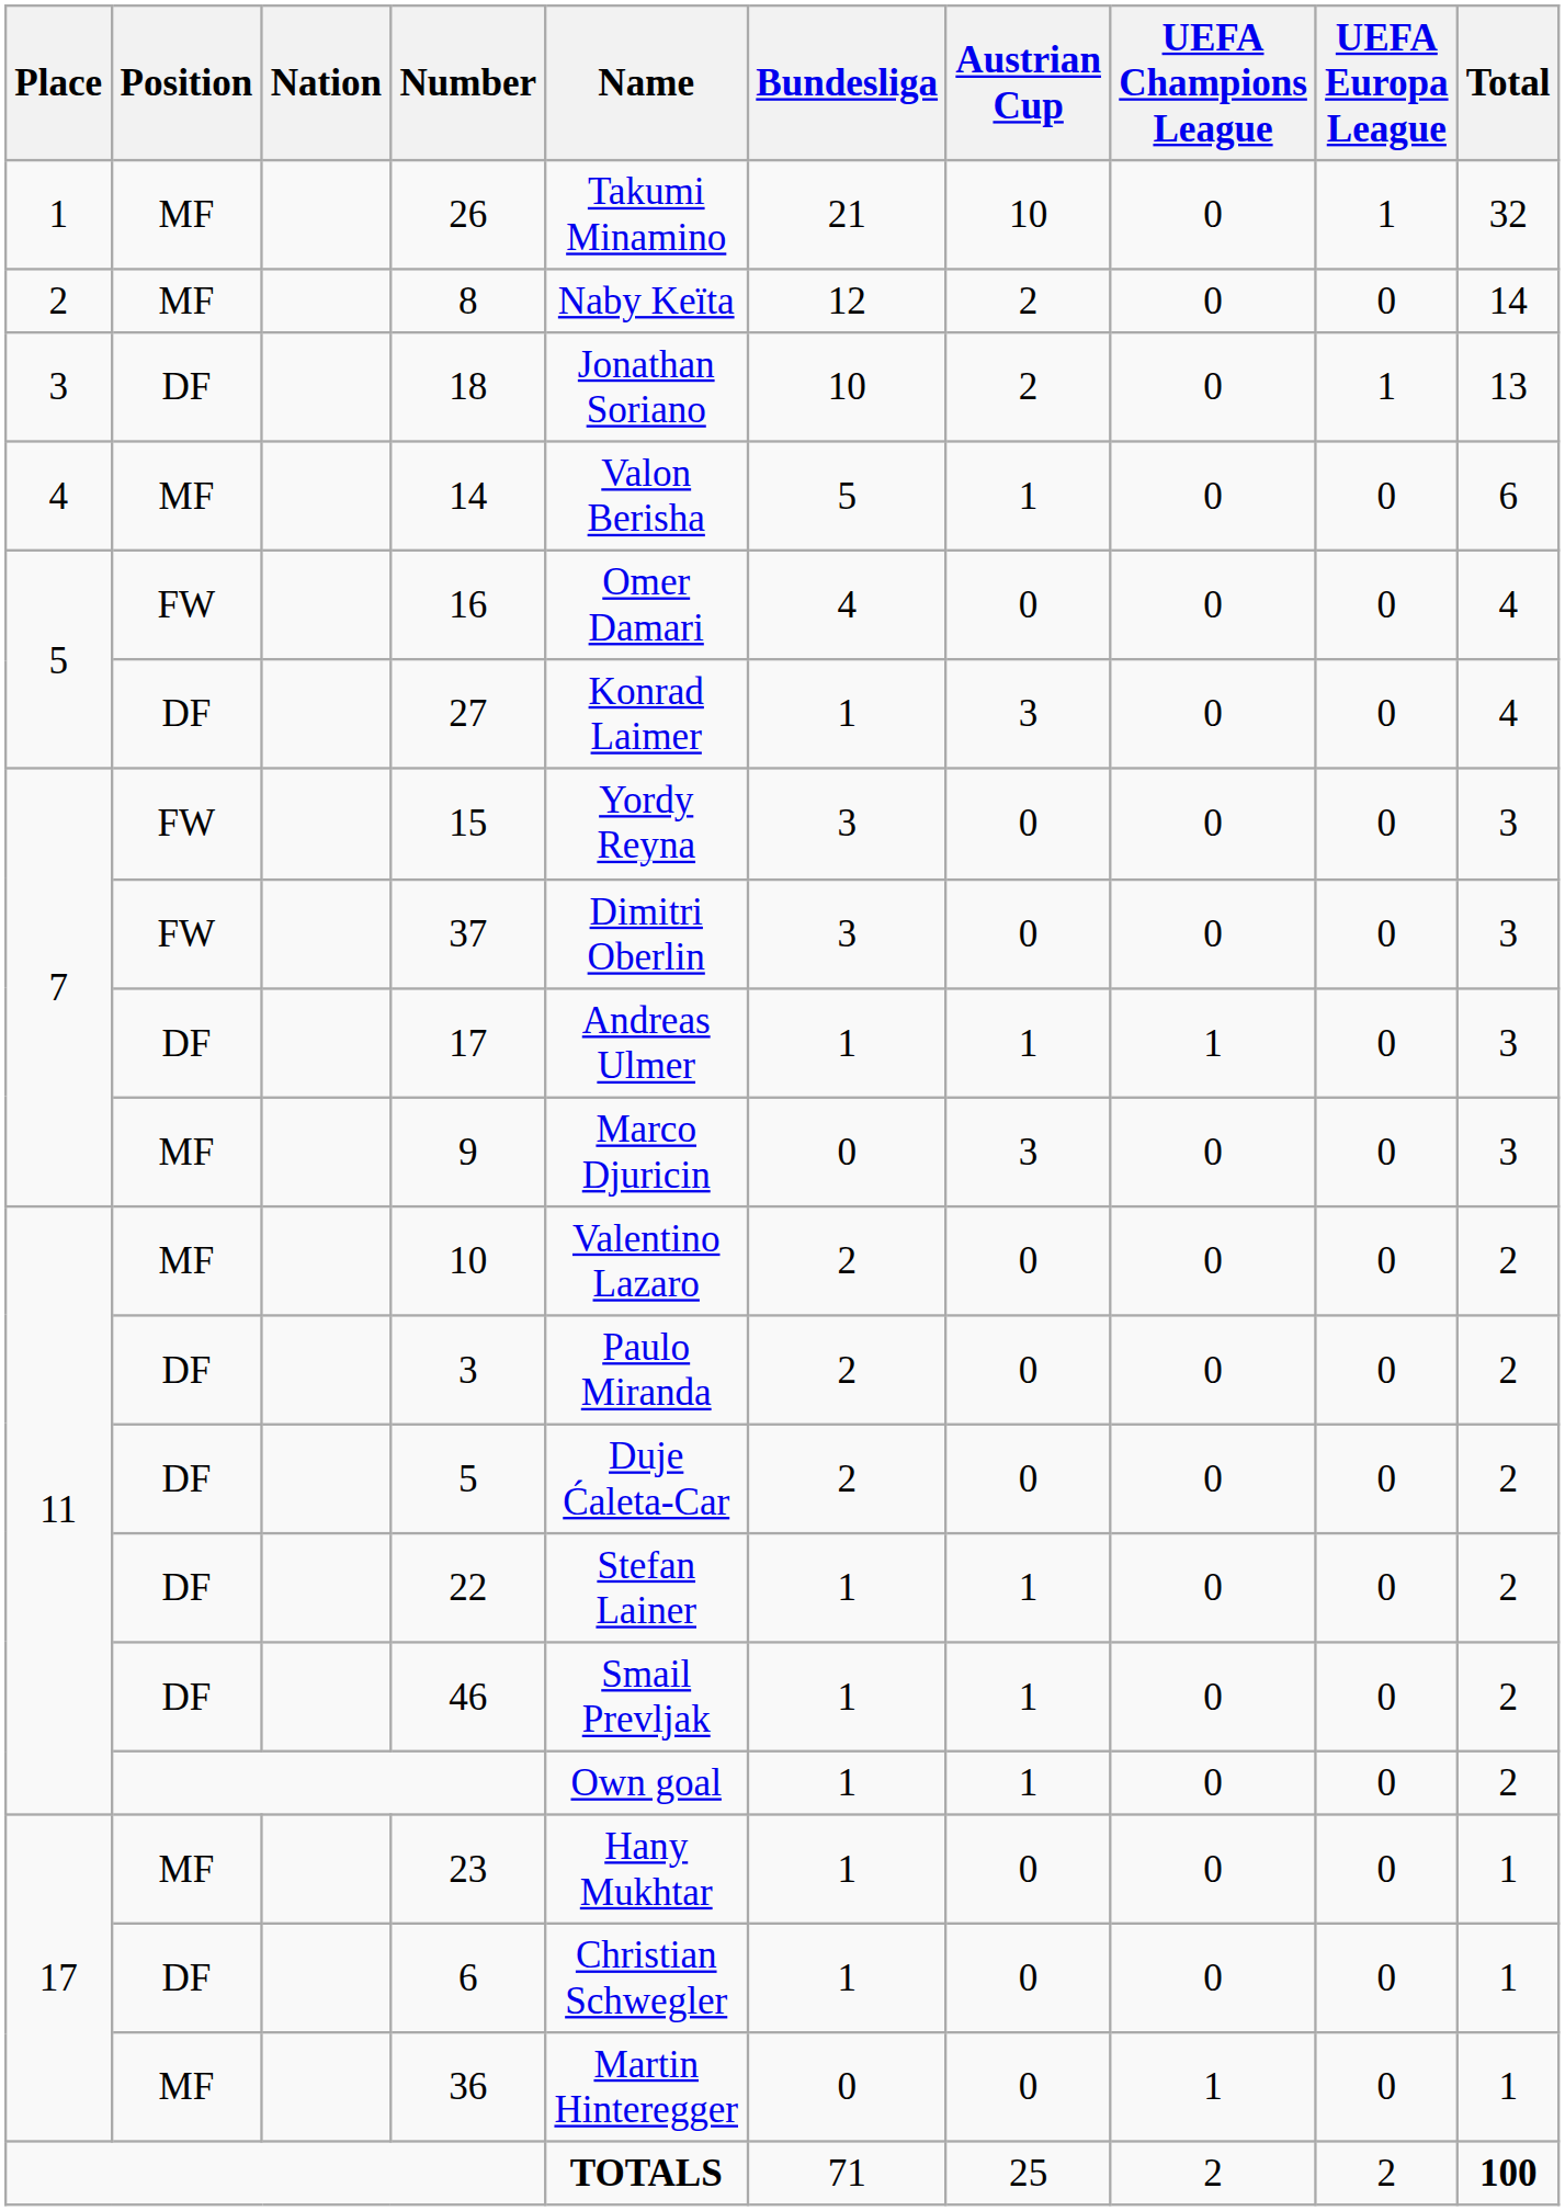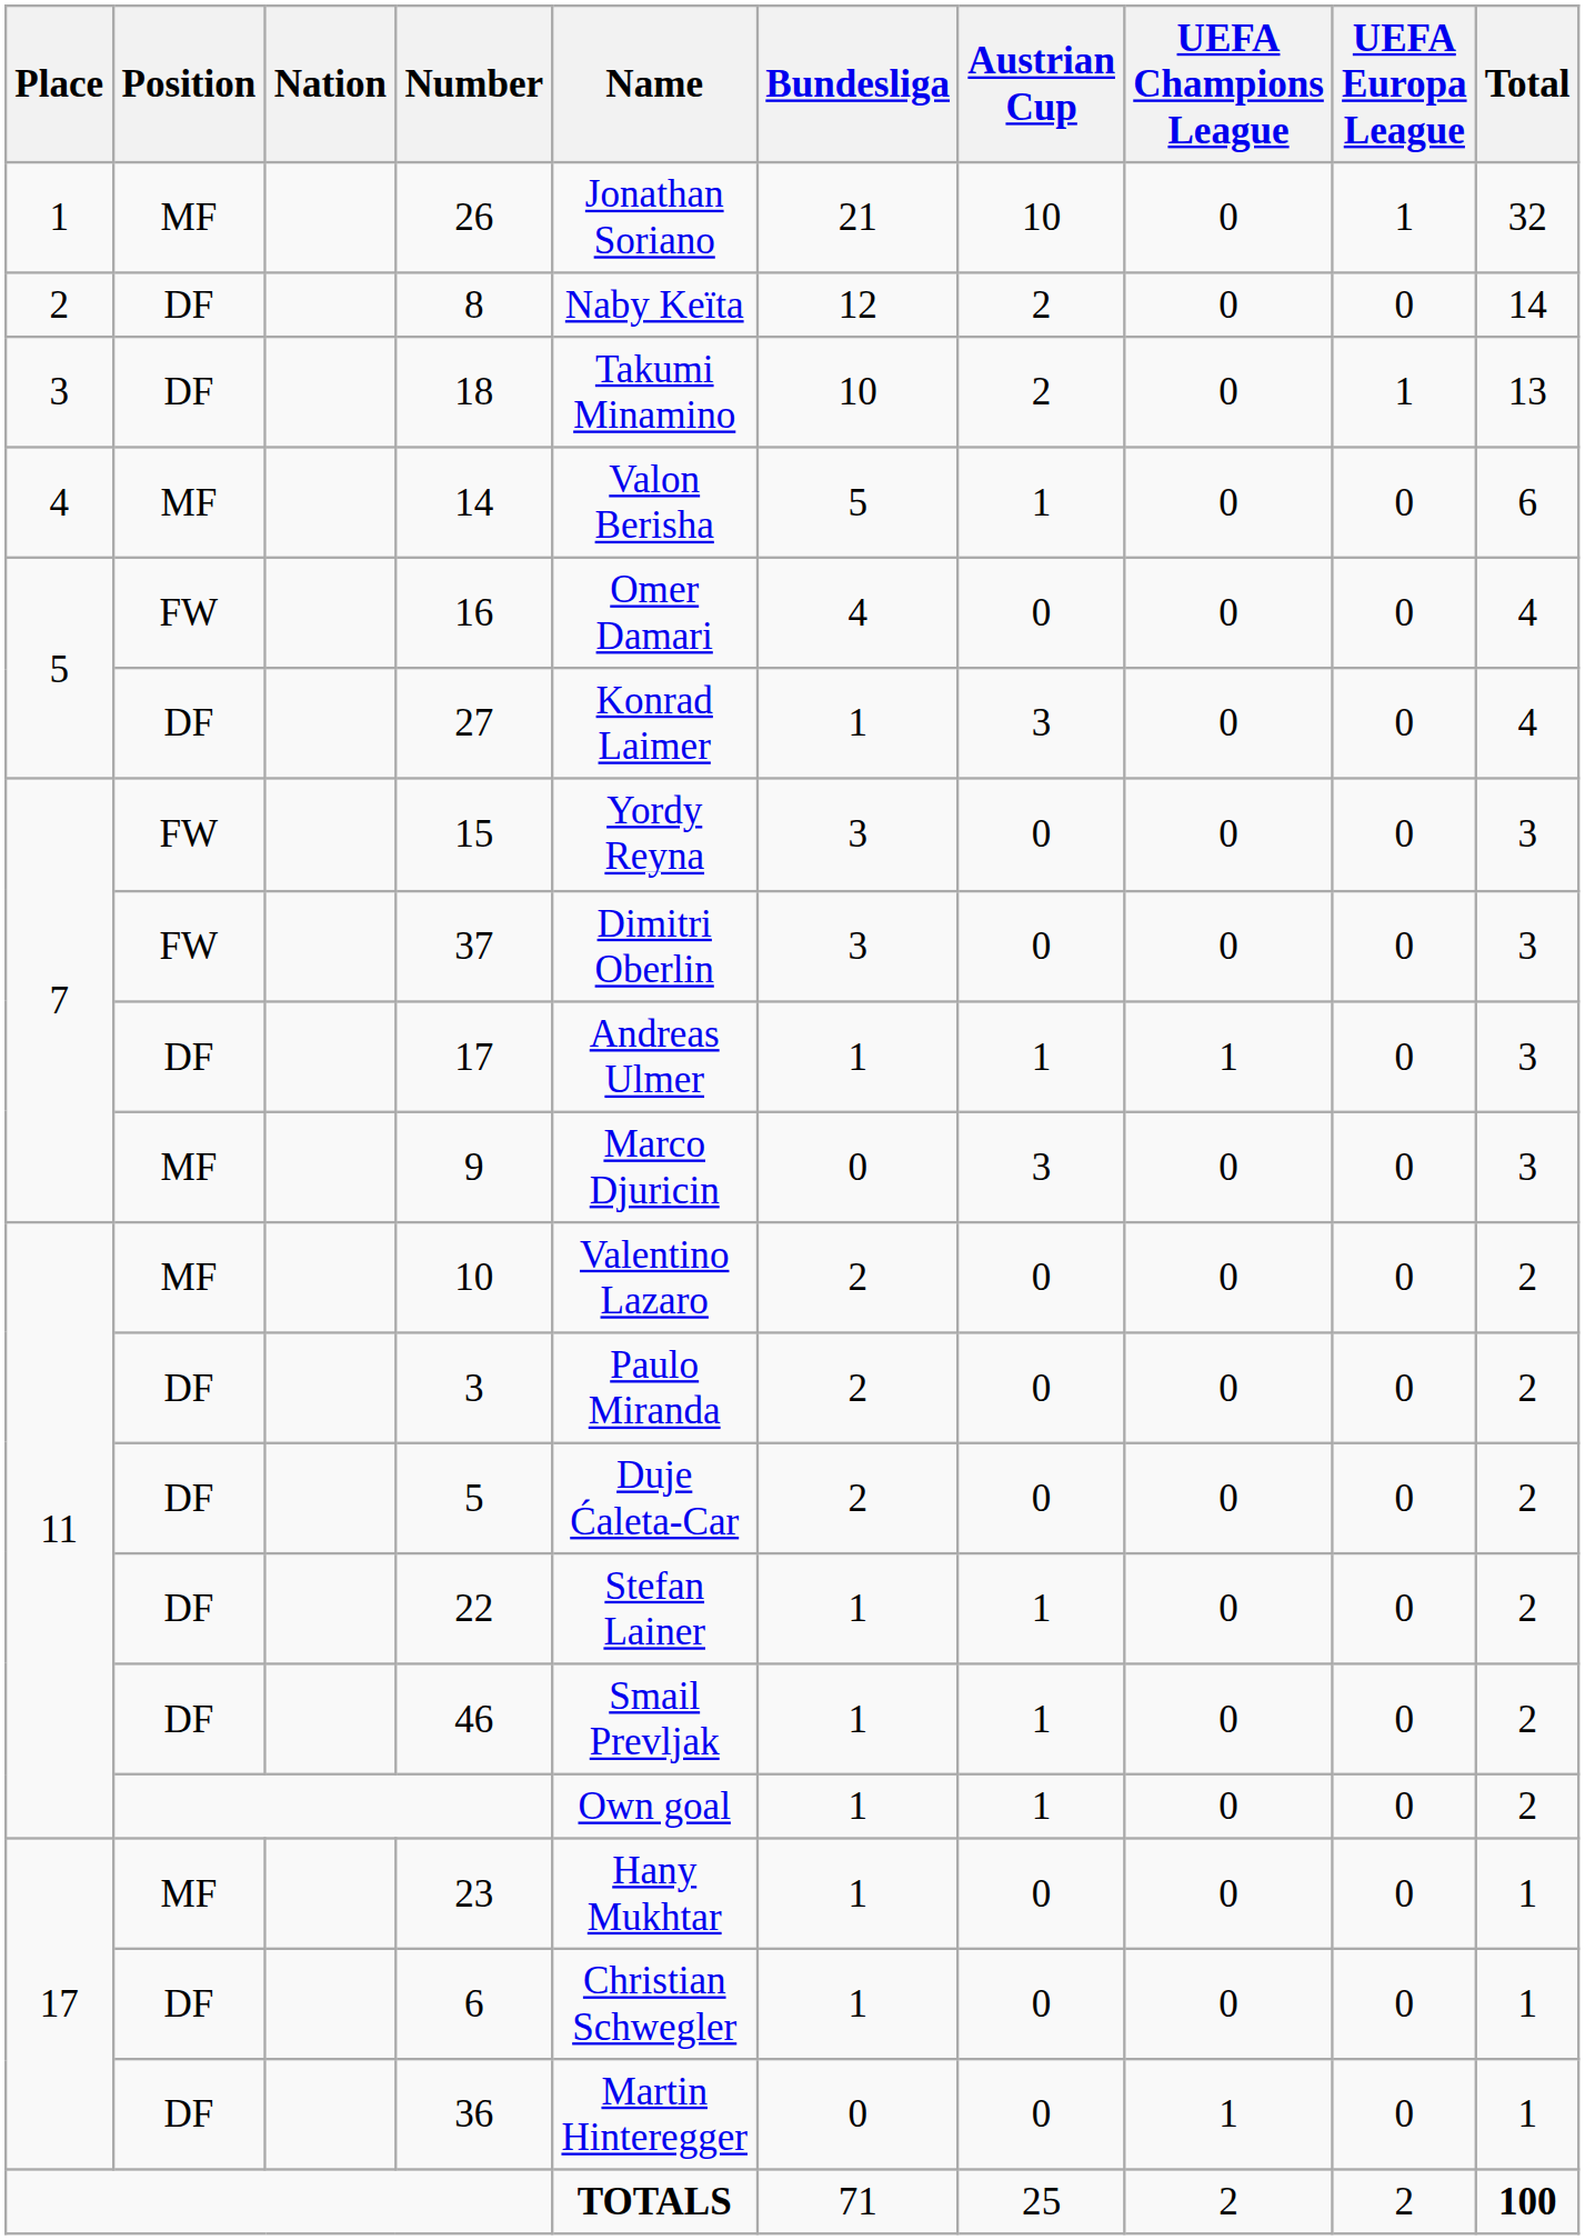26 | Name: Takumi Minamino -> Jonathan Soriano
8 | Position: MF -> DF
18 | Name: Jonathan Soriano -> Takumi Minamino
36 | Position: MF -> DF
